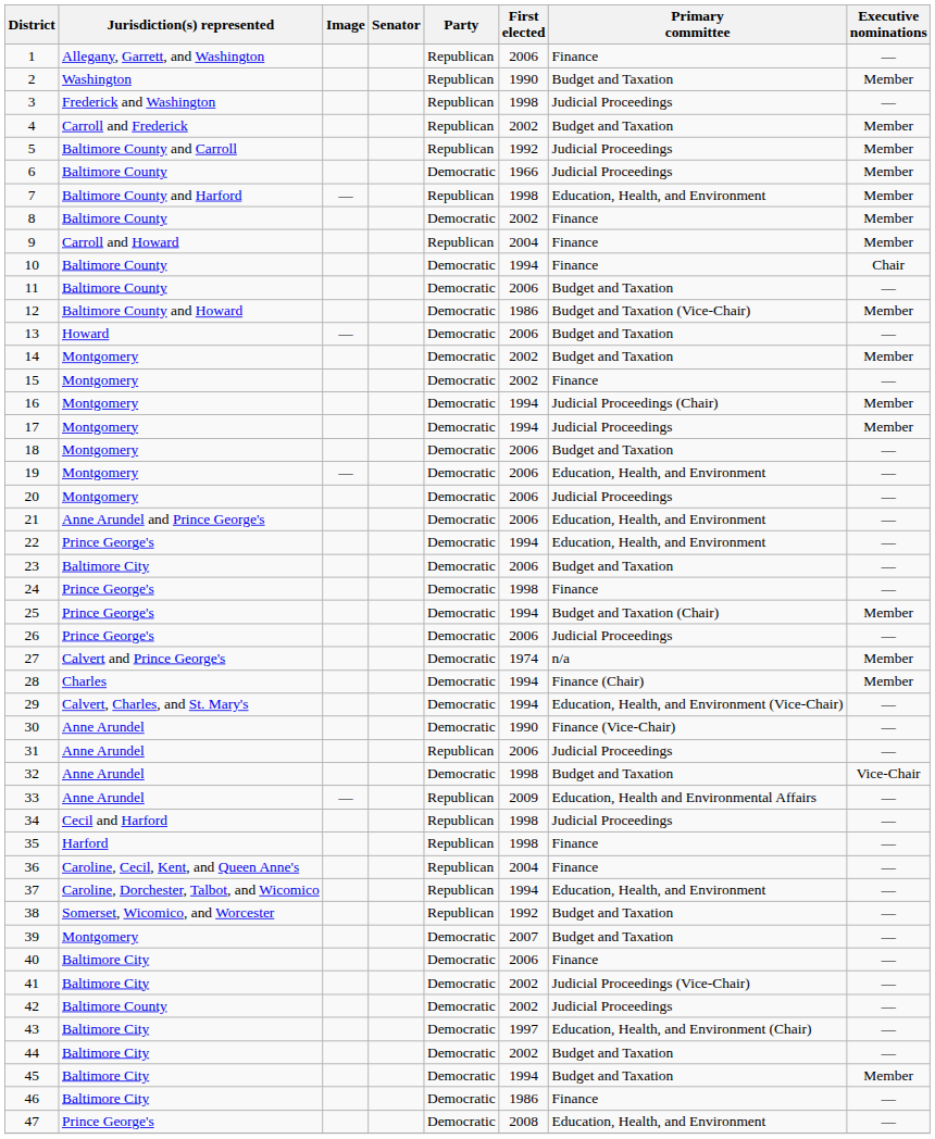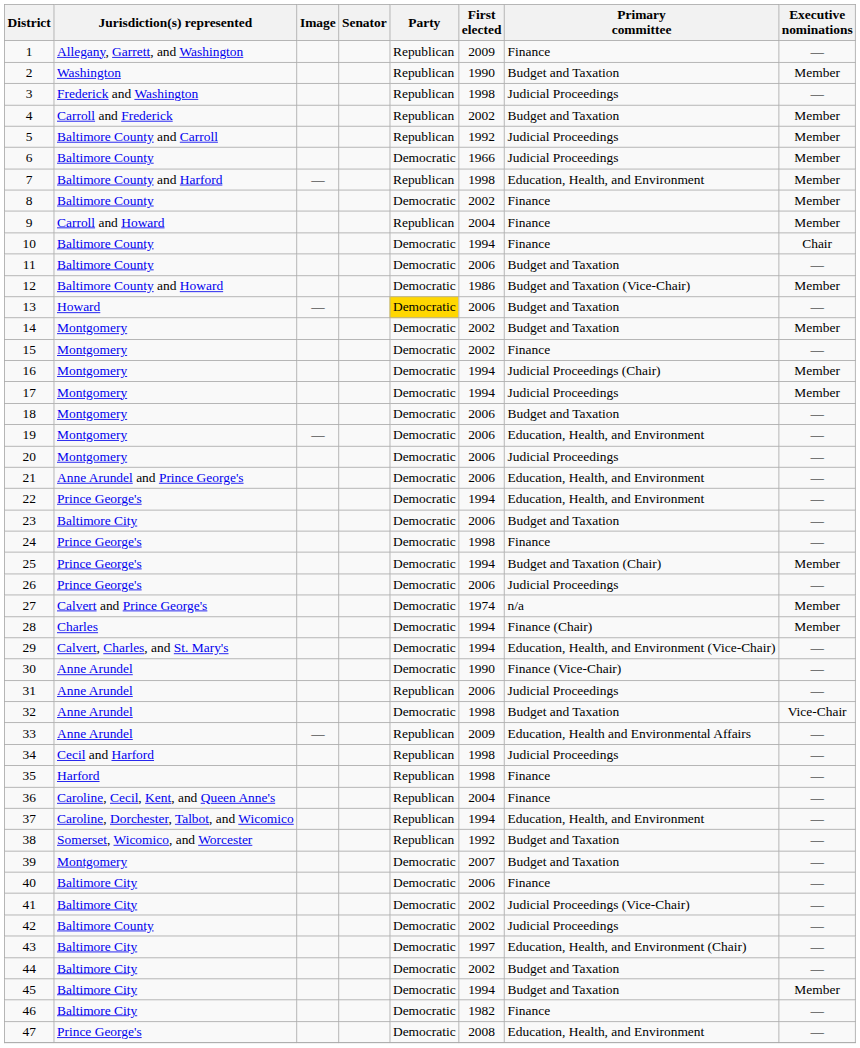1 | First elected: 2006 -> 2009
13 | Party: no background -> gold background
46 | First elected: 1986 -> 1982
